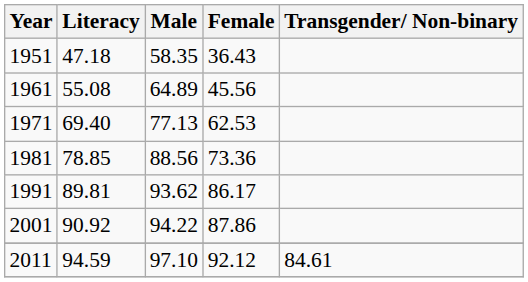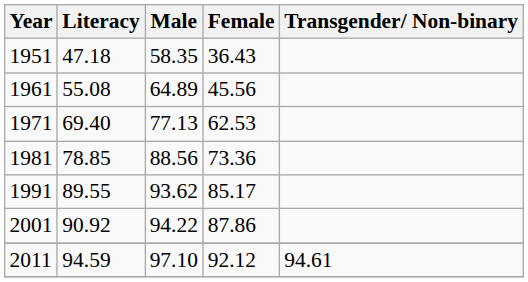1991 | Literacy: 89.81 -> 89.55
1991 | Female: 86.17 -> 85.17
2011 | Transgender/ Non-binary: 84.61 -> 94.61
